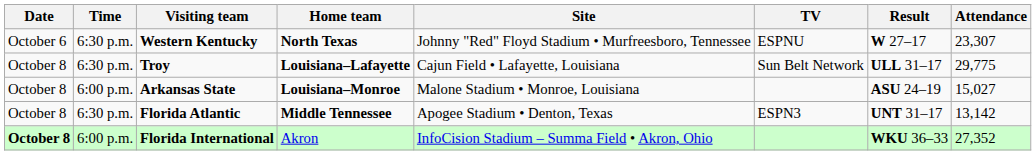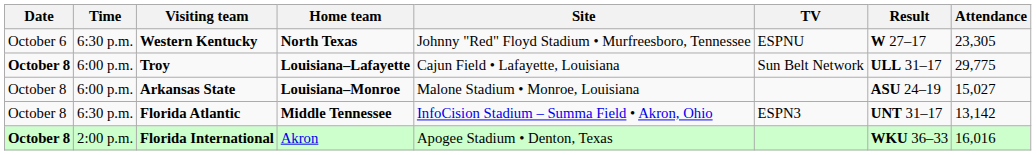Western Kentucky | Attendance: 23,307 -> 23,305
Troy | Date: normal -> bold
Troy | Time: 6:30 p.m. -> 6:00 p.m.
Florida Atlantic | Site: Apogee Stadium • Denton, Texas -> InfoCision Stadium – Summa Field • Akron, Ohio
Florida International | Time: 6:00 p.m. -> 2:00 p.m.
Florida International | Site: InfoCision Stadium – Summa Field • Akron, Ohio -> Apogee Stadium • Denton, Texas
Florida International | Attendance: 27,352 -> 16,016
